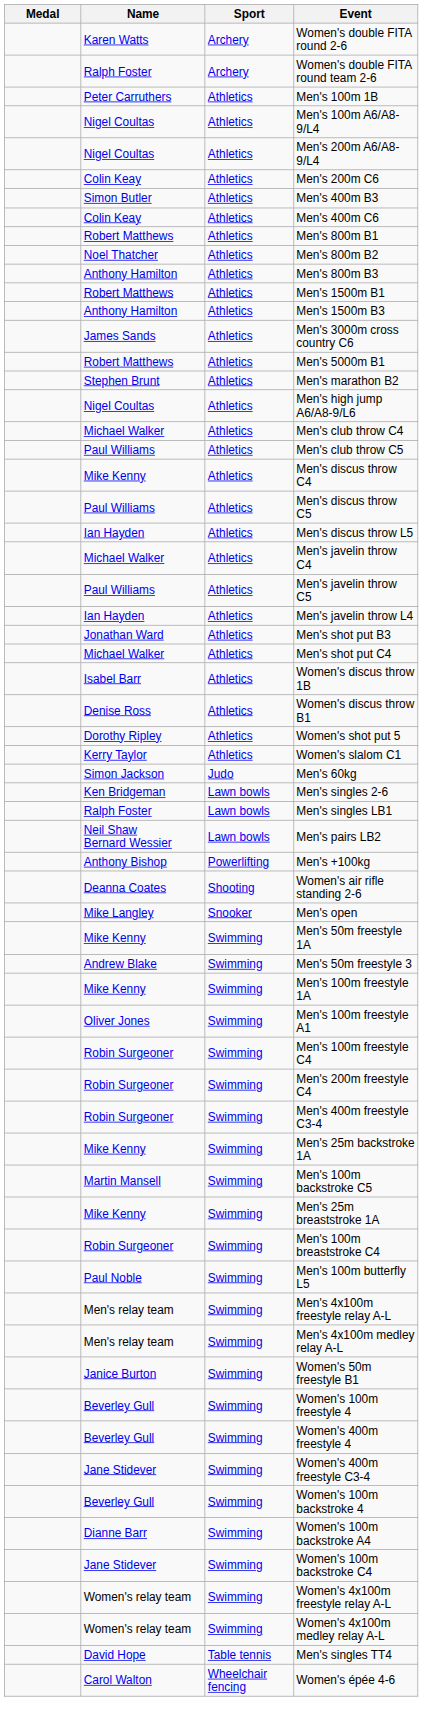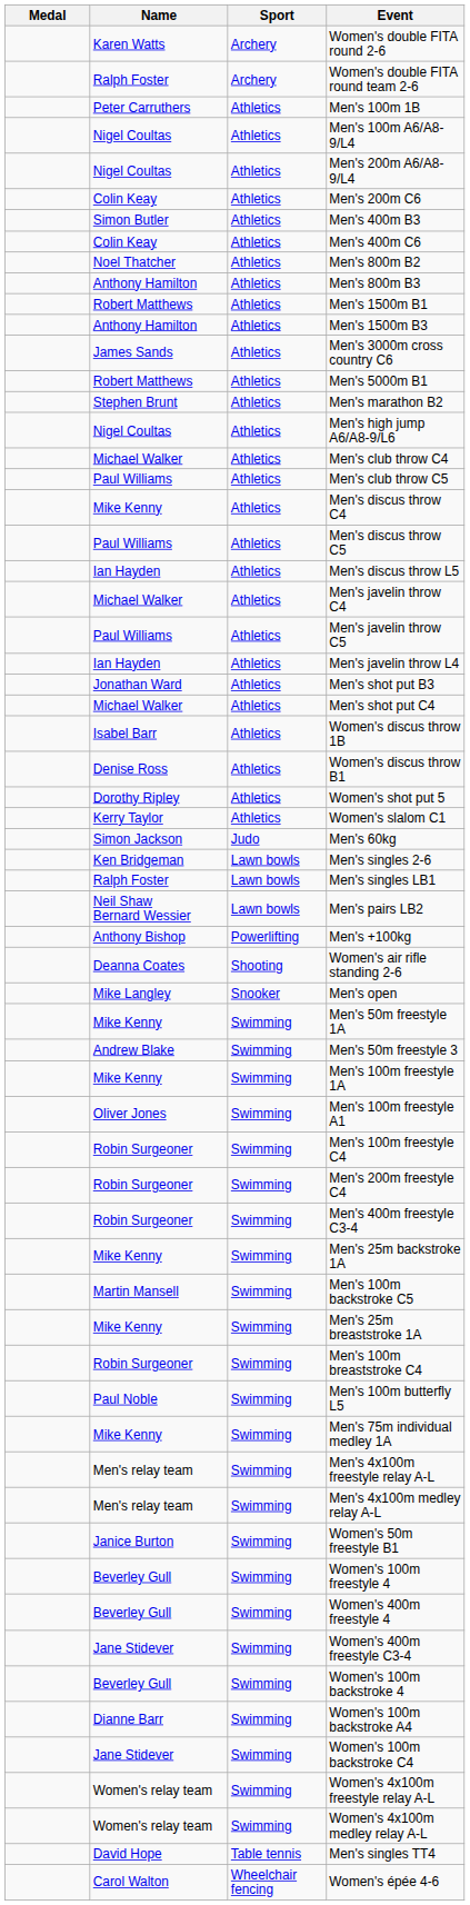- row: Robert Matthews | Athletics | Men's 800m B1
+ row: Mike Kenny | Swimming | Men's 75m individual medley 1A
